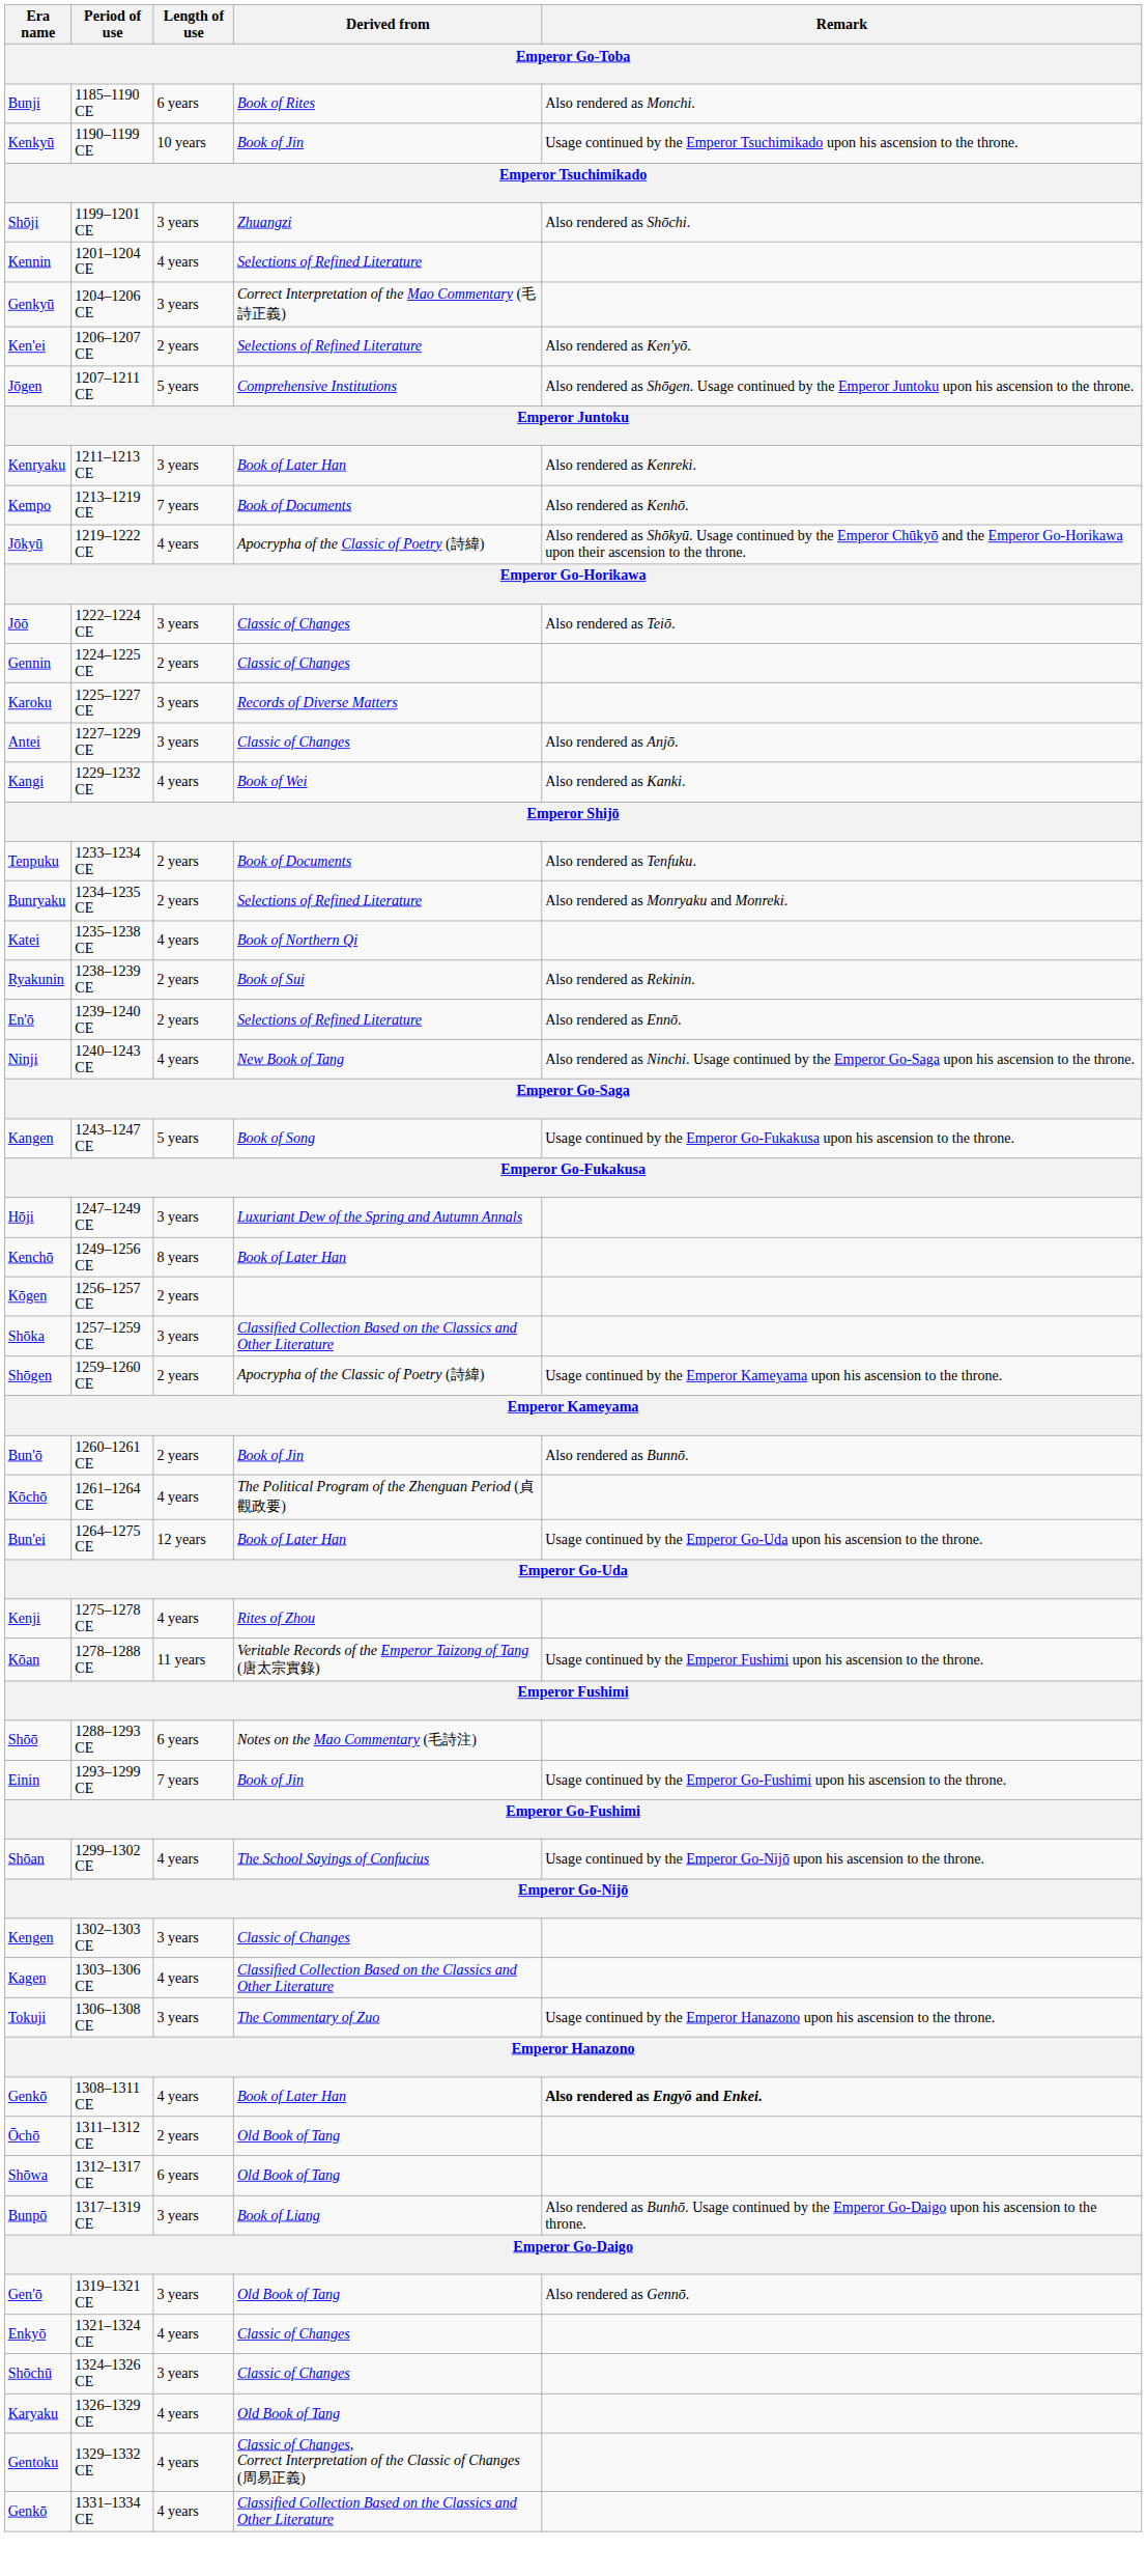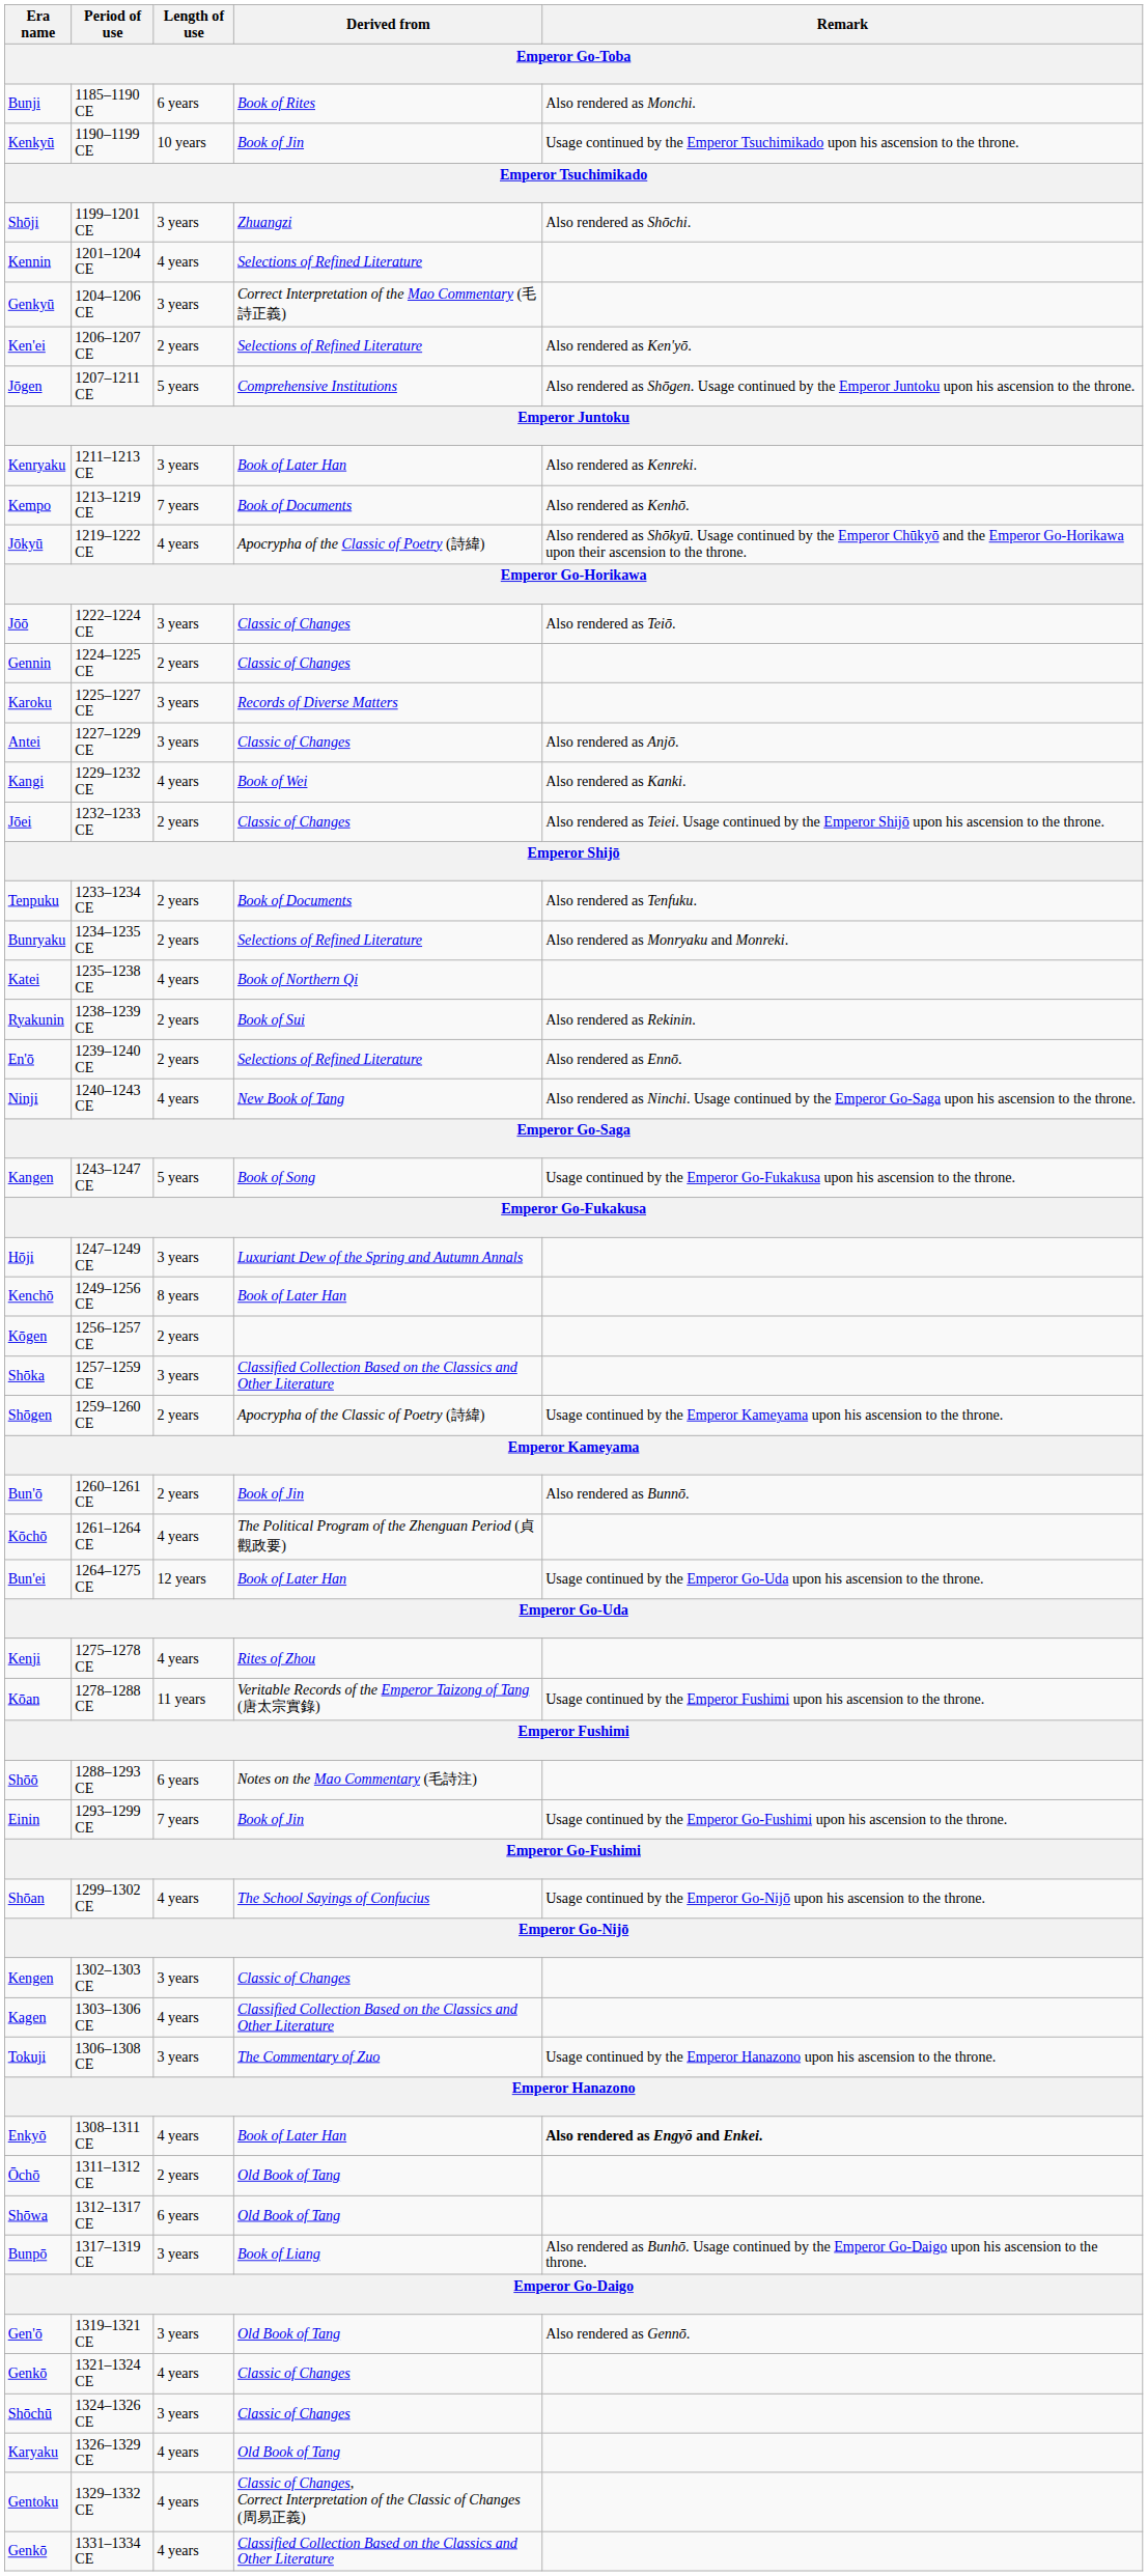+ row: Jōei | 1232–1233 CE | 2 years | Classic of Changes | Also rendered as Teiei. Usage continued by the Emperor Shijō upon his ascension to the throne.
1308–1311 CE | Era name: Genkō -> Enkyō
1321–1324 CE | Era name: Enkyō -> Genkō
